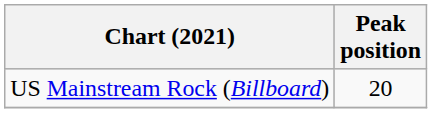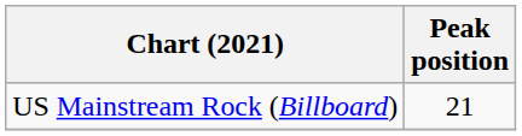US Mainstream Rock (Billboard) | Peak position: 20 -> 21
